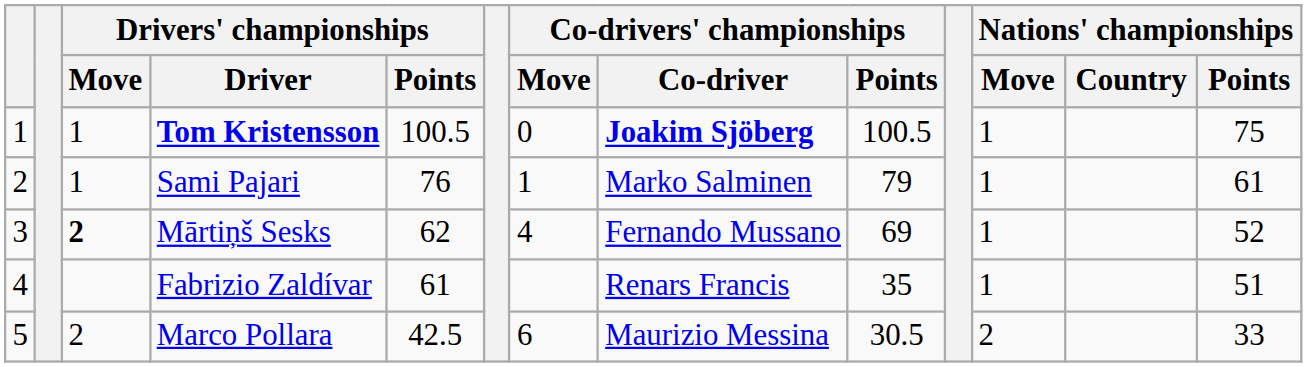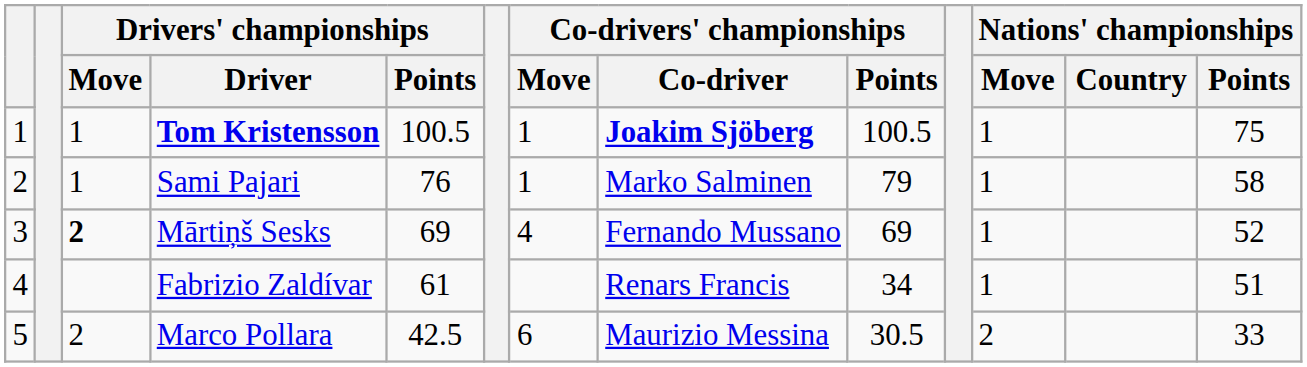Tom Kristensson | Co-drivers' championships / Move: 0 -> 1
Sami Pajari | Nations' championships / Points: 61 -> 58
Mārtiņš Sesks | Drivers' championships / Points: 62 -> 69
Fabrizio Zaldívar | Co-drivers' championships / Points: 35 -> 34
